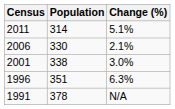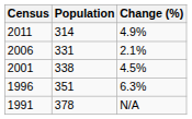2011 | Change (%): 5.1% -> 4.9%
2006 | Population: 330 -> 331
2001 | Change (%): 3.0% -> 4.5%
